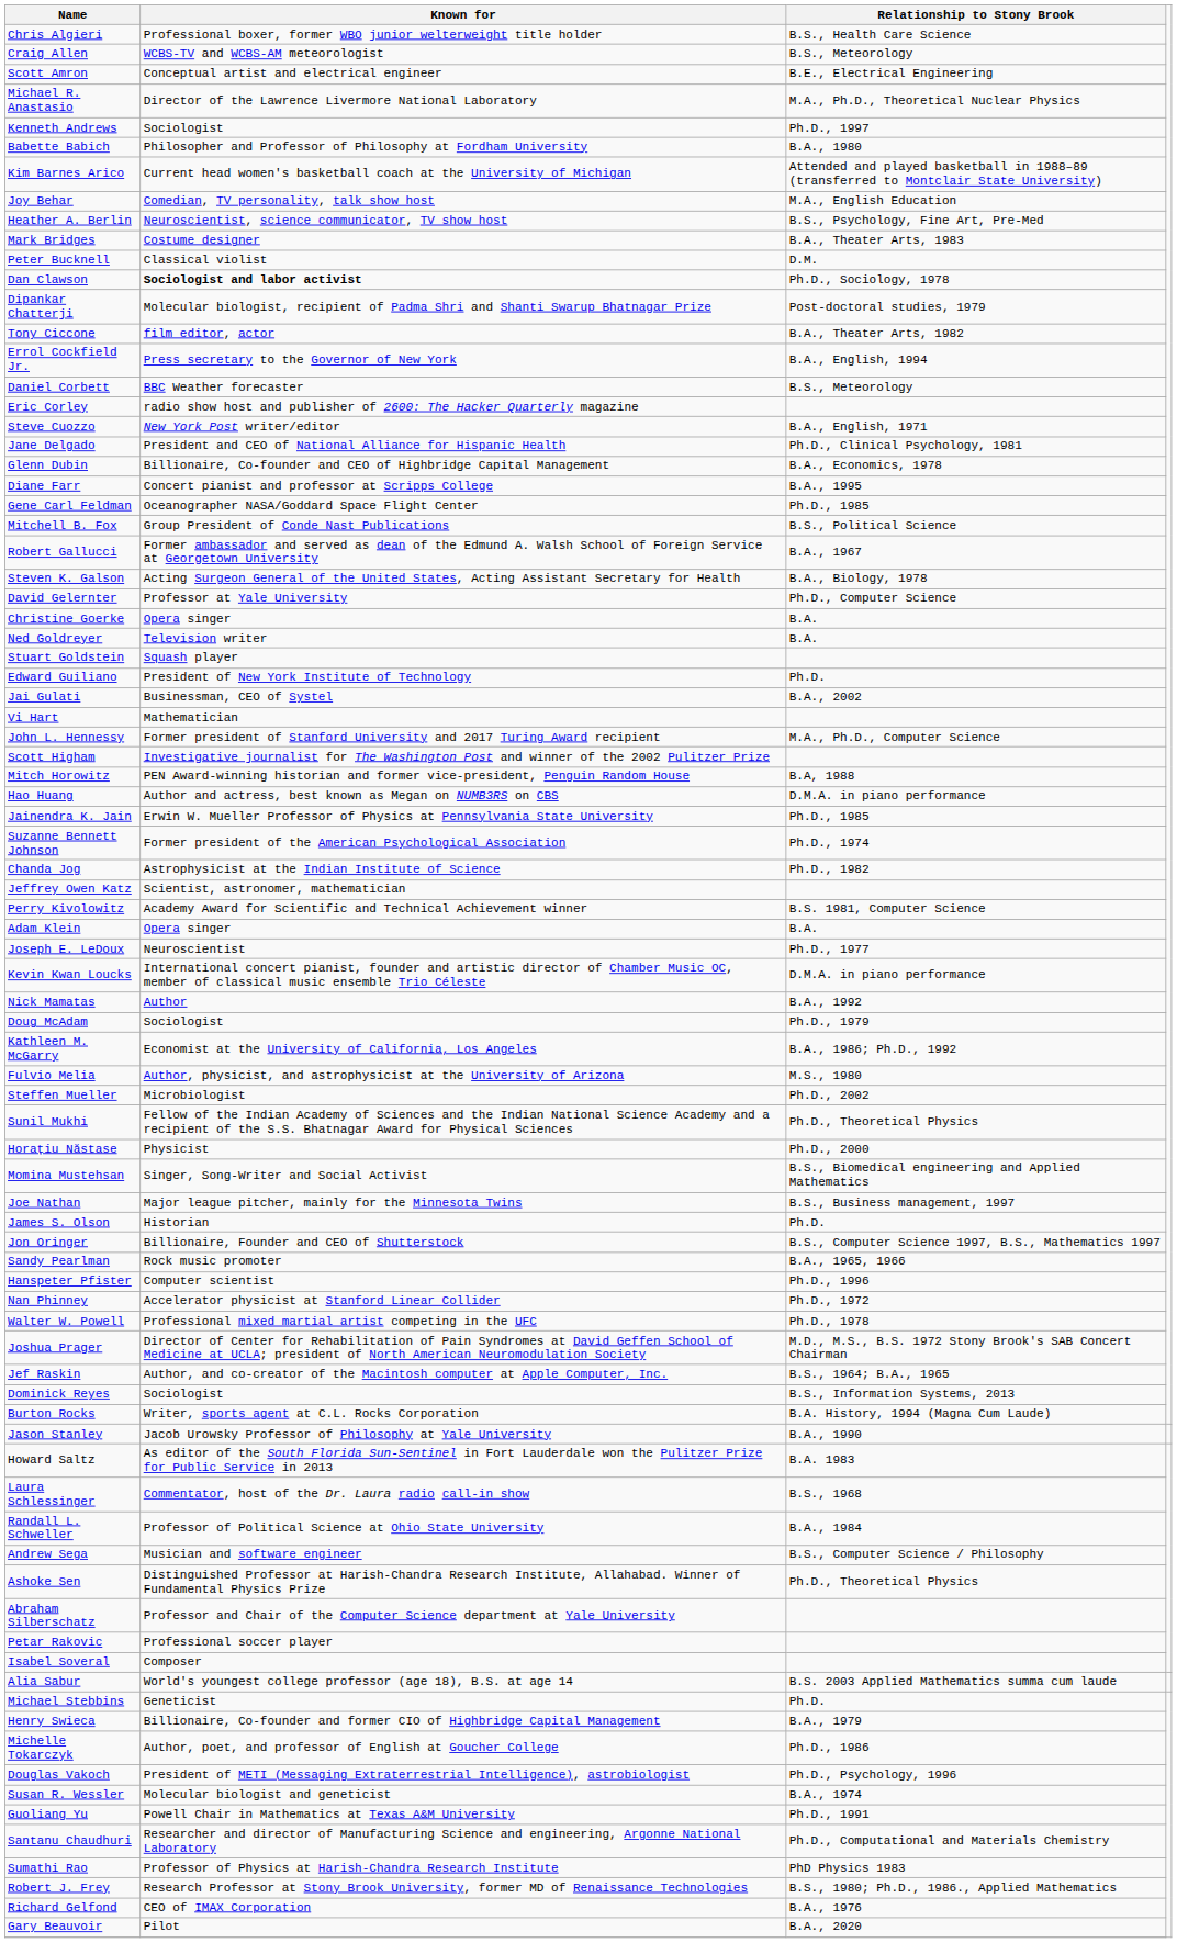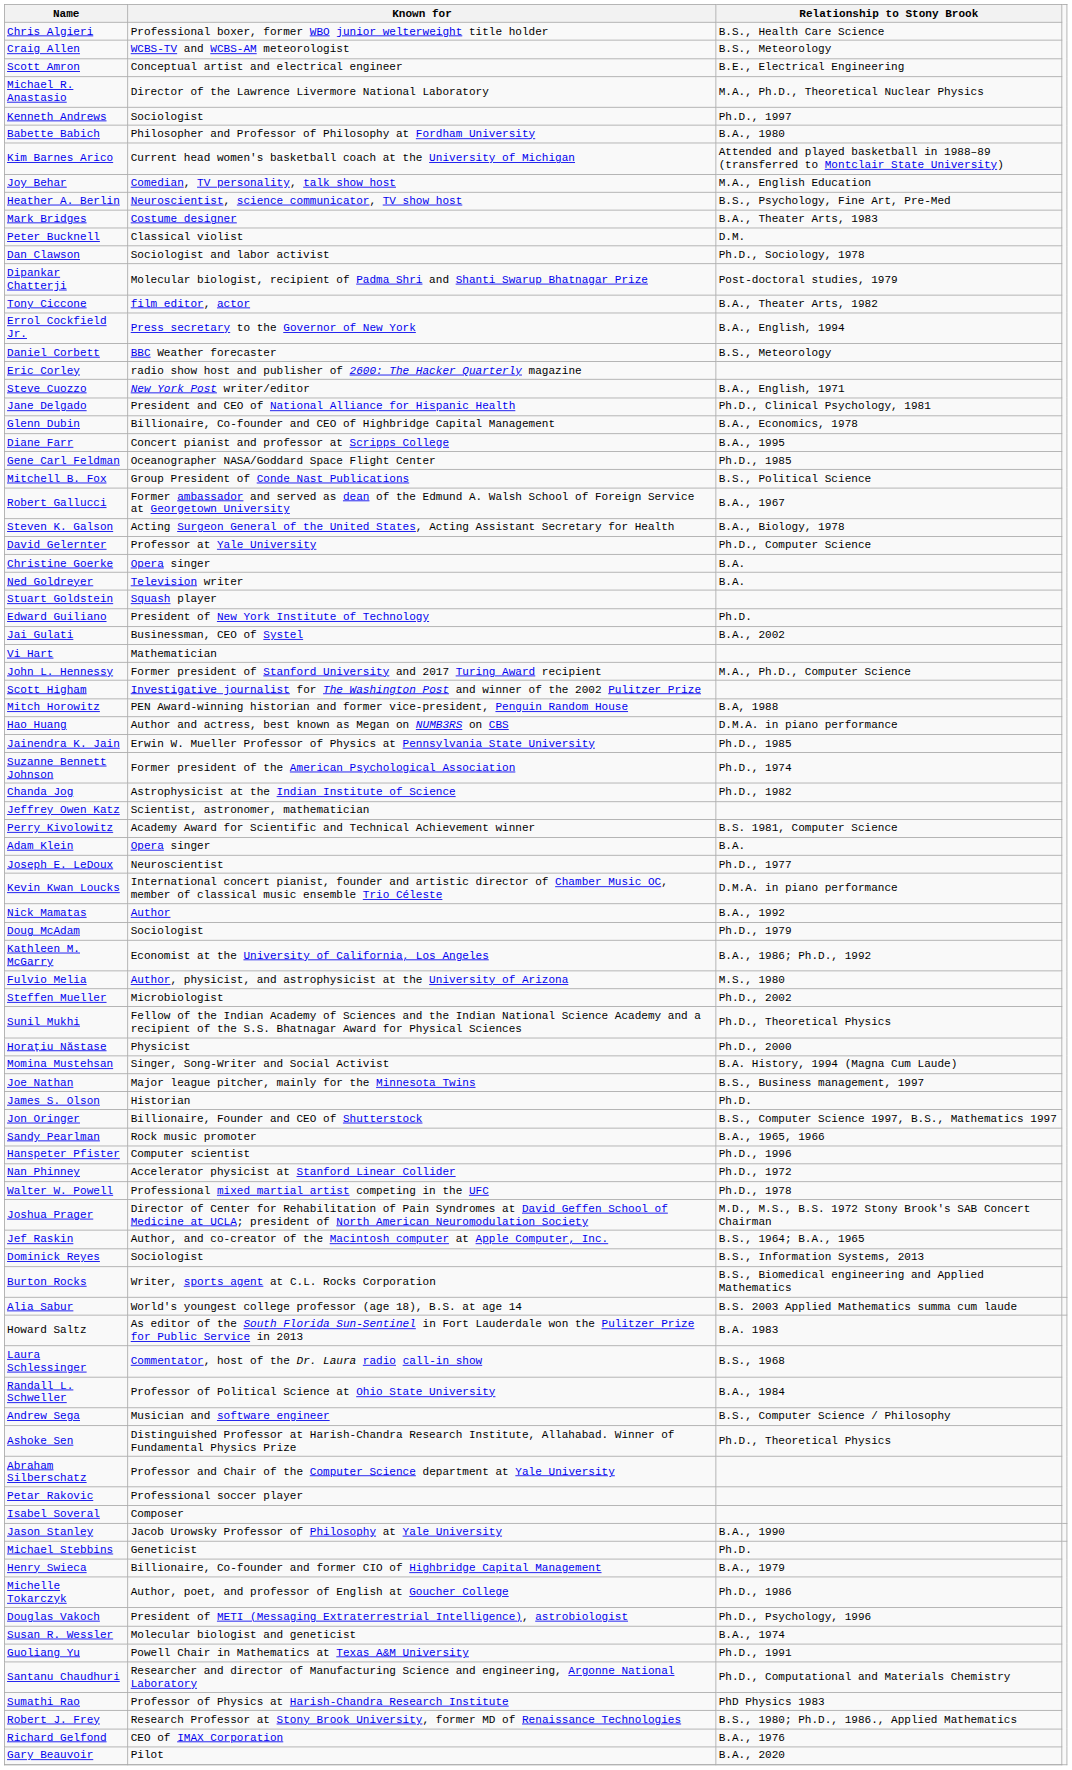Dan Clawson | Known for: bold -> normal
Momina Mustehsan | Relationship to Stony Brook: B.S., Biomedical engineering and Applied Mathematics -> B.A. History, 1994 (Magna Cum Laude)
Burton Rocks | Relationship to Stony Brook: B.A. History, 1994 (Magna Cum Laude) -> B.S., Biomedical engineering and Applied Mathematics
rows swapped: Alia Sabur <-> Jason Stanley
